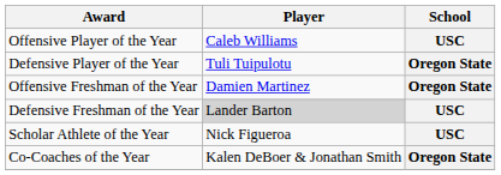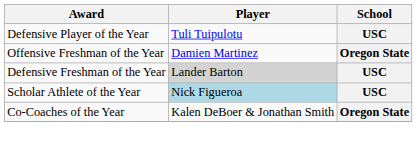- row: Offensive Player of the Year | Caleb Williams | USC
Defensive Player of the Year | School: Oregon State -> USC
Scholar Athlete of the Year | Player: no background -> lightblue background
